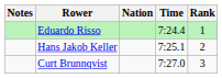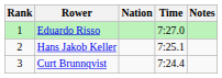columns swapped: Rank <-> Notes
Eduardo Risso | Time: 7:24.4 -> 7:27.0
Curt Brunnqvist | Time: 7:27.0 -> 7:24.4
